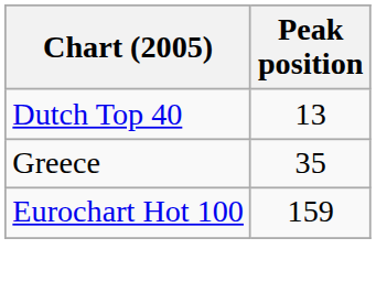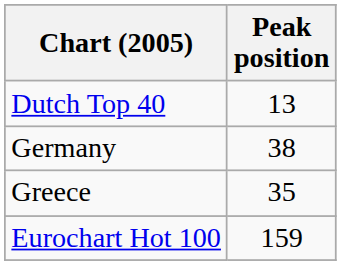+ row: Germany | 38
